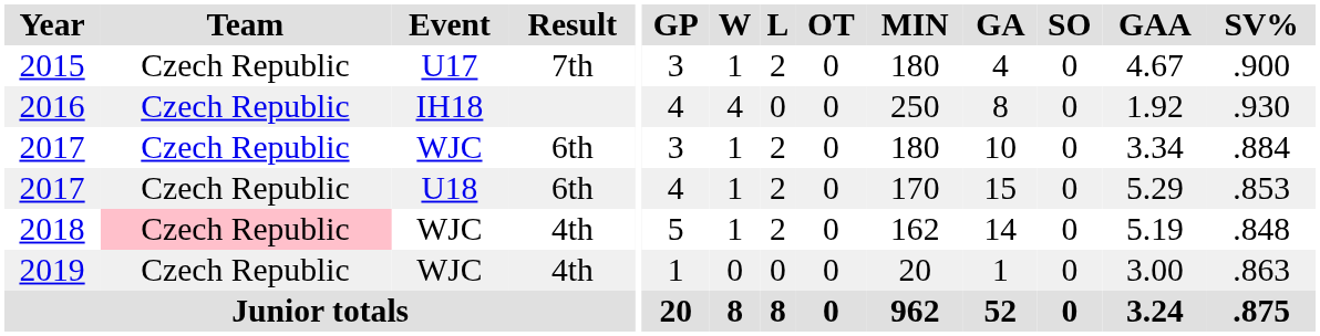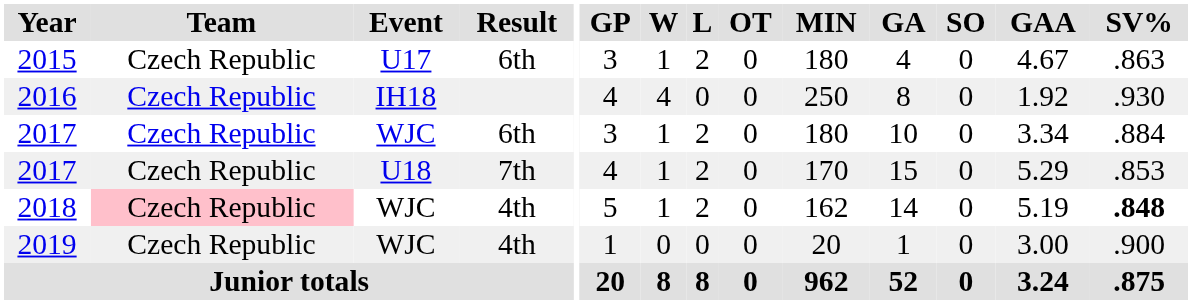2015 | Result: 7th -> 6th
2015 | SV%: .900 -> .863
2017 / U18 | Result: 6th -> 7th
2018 | SV%: normal -> bold
2019 | SV%: .863 -> .900
